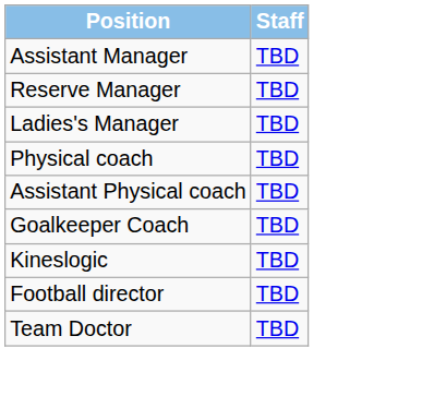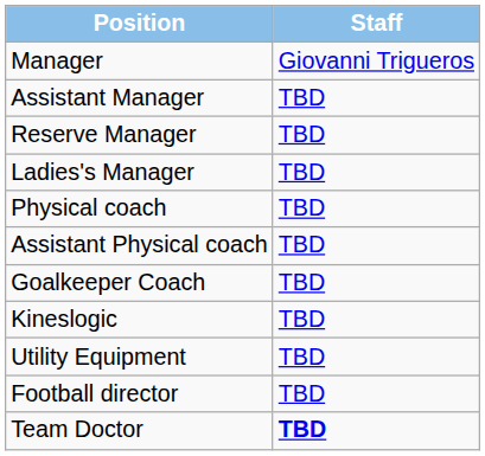+ row: Manager | Giovanni Trigueros
+ row: Utility Equipment | TBD
Team Doctor | Staff: normal -> bold
